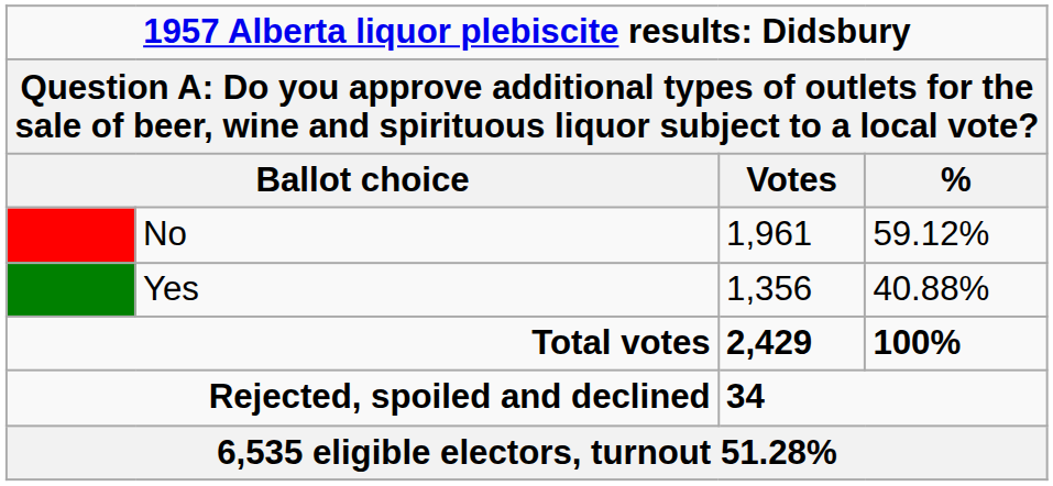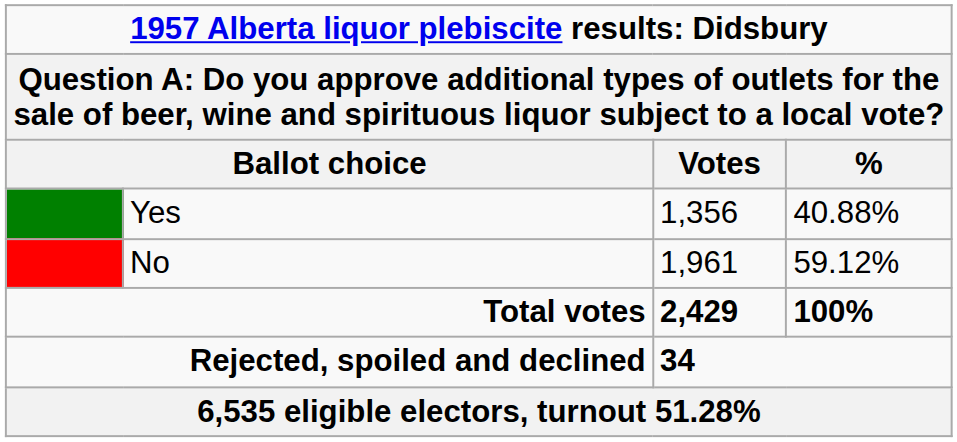rows swapped: No <-> Yes
